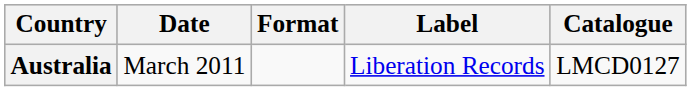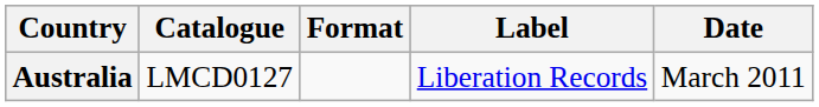columns swapped: Date <-> Catalogue
